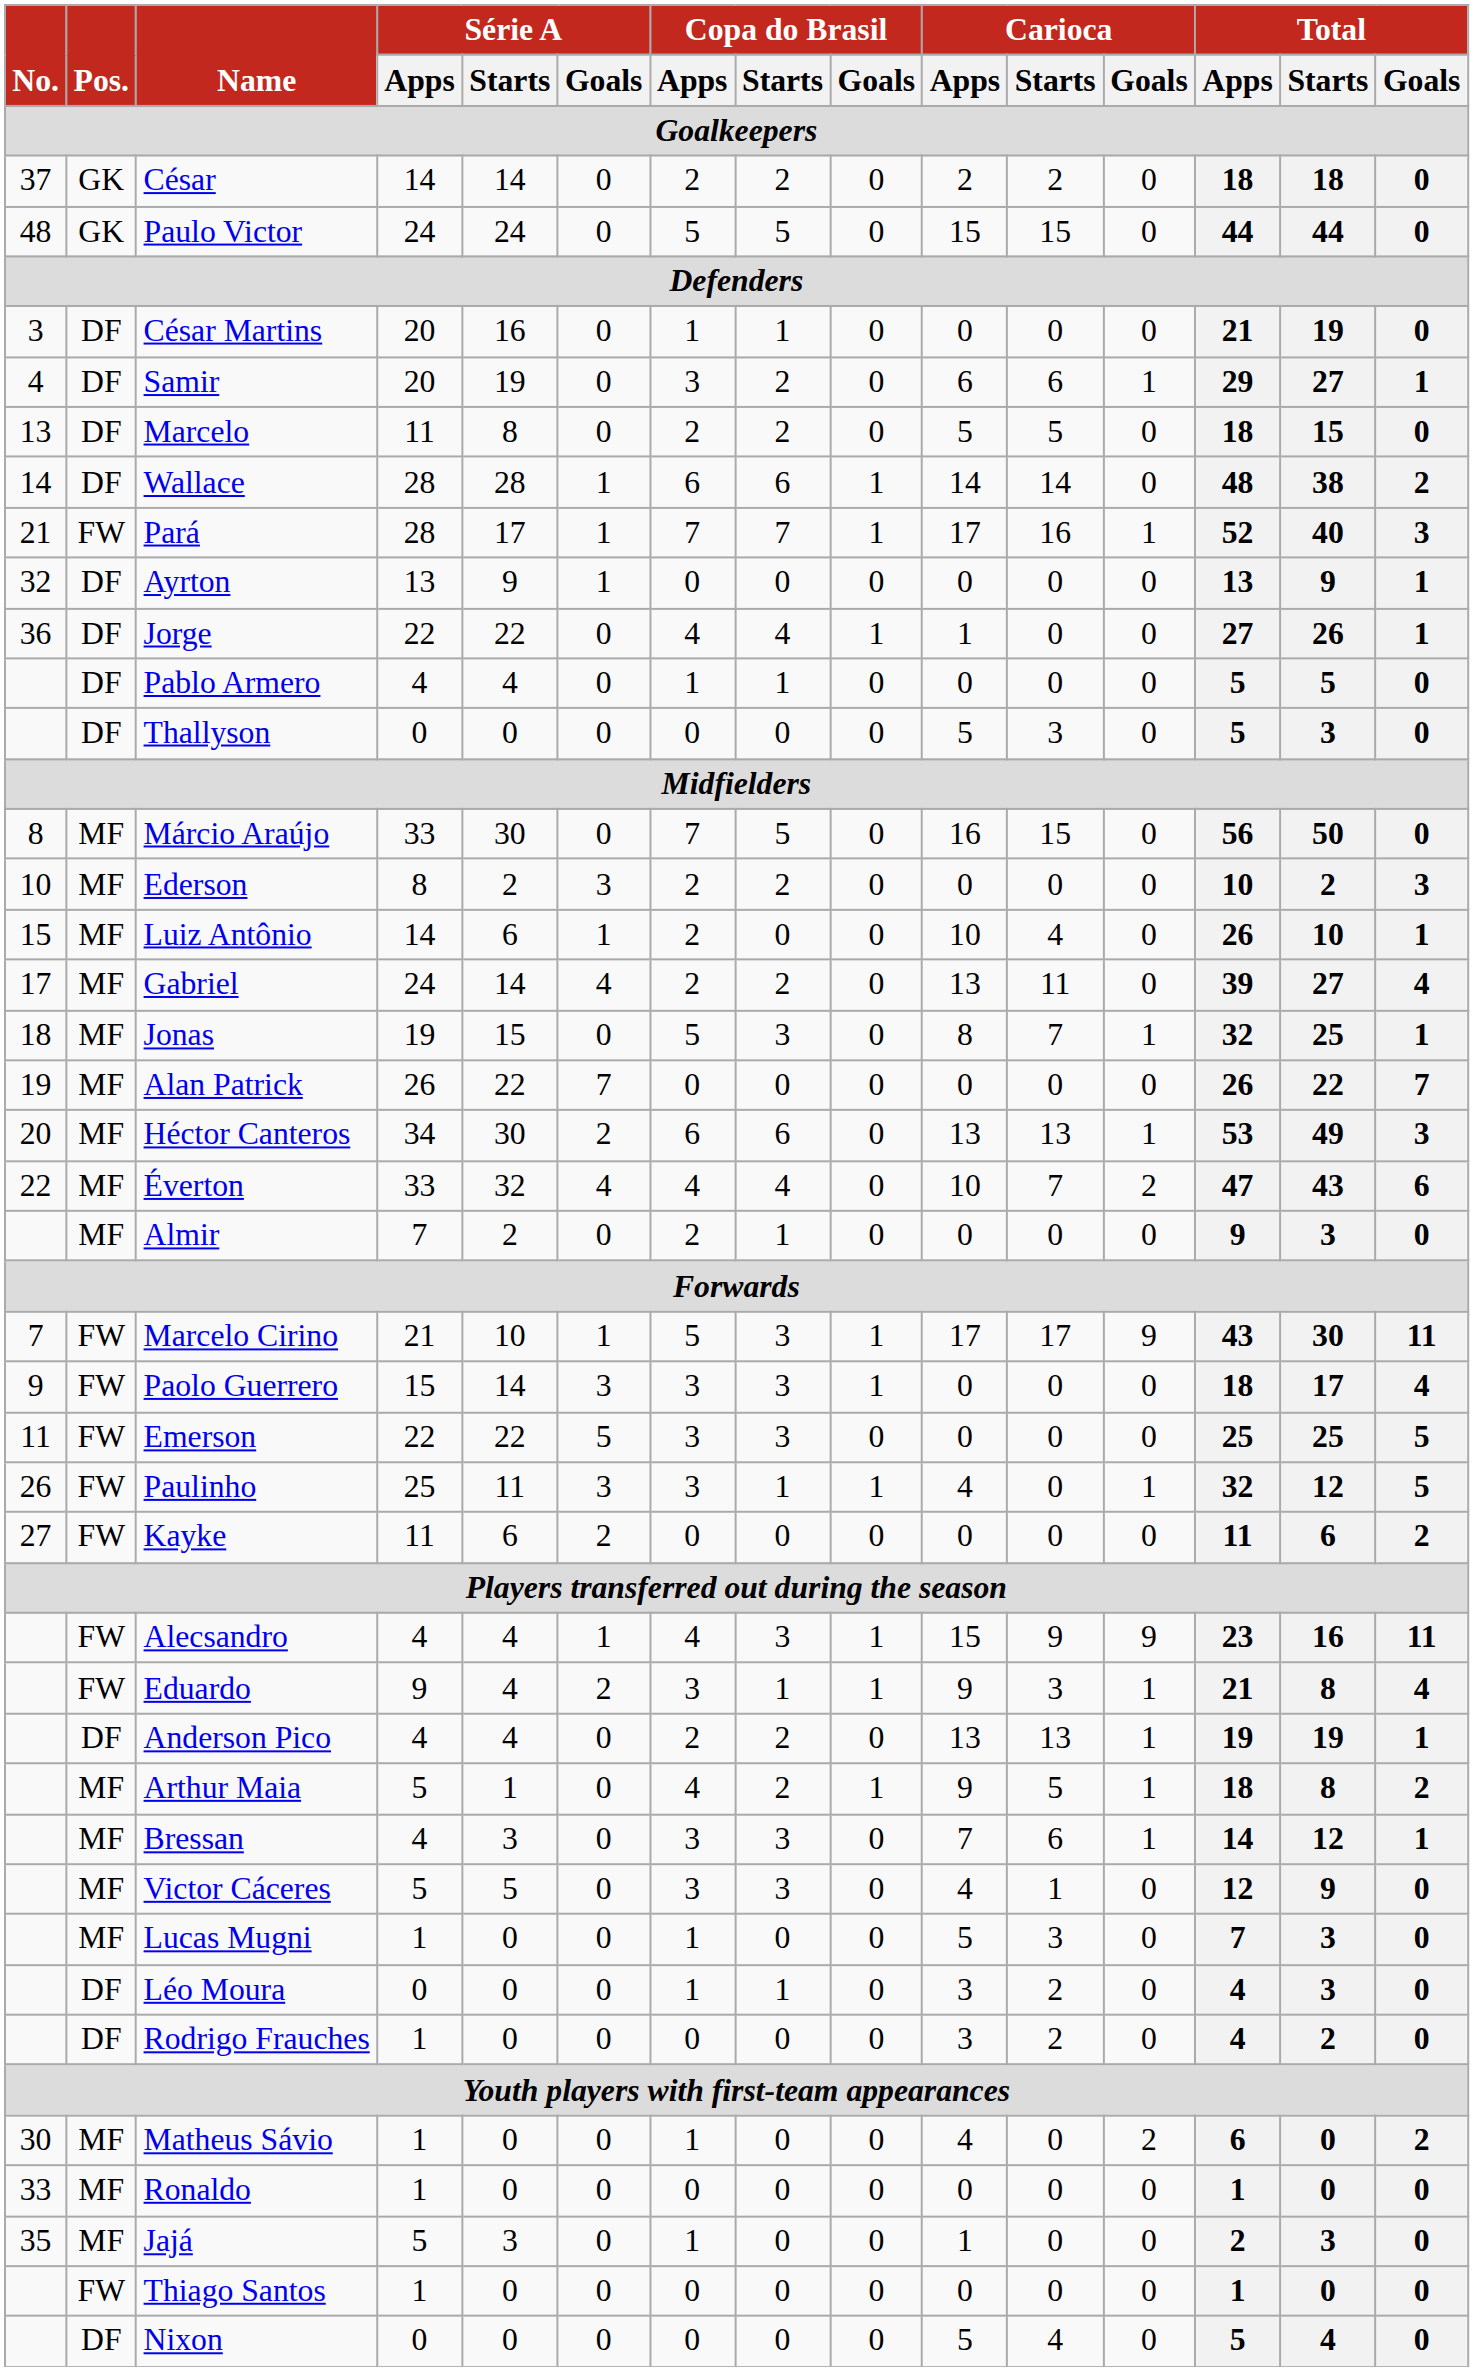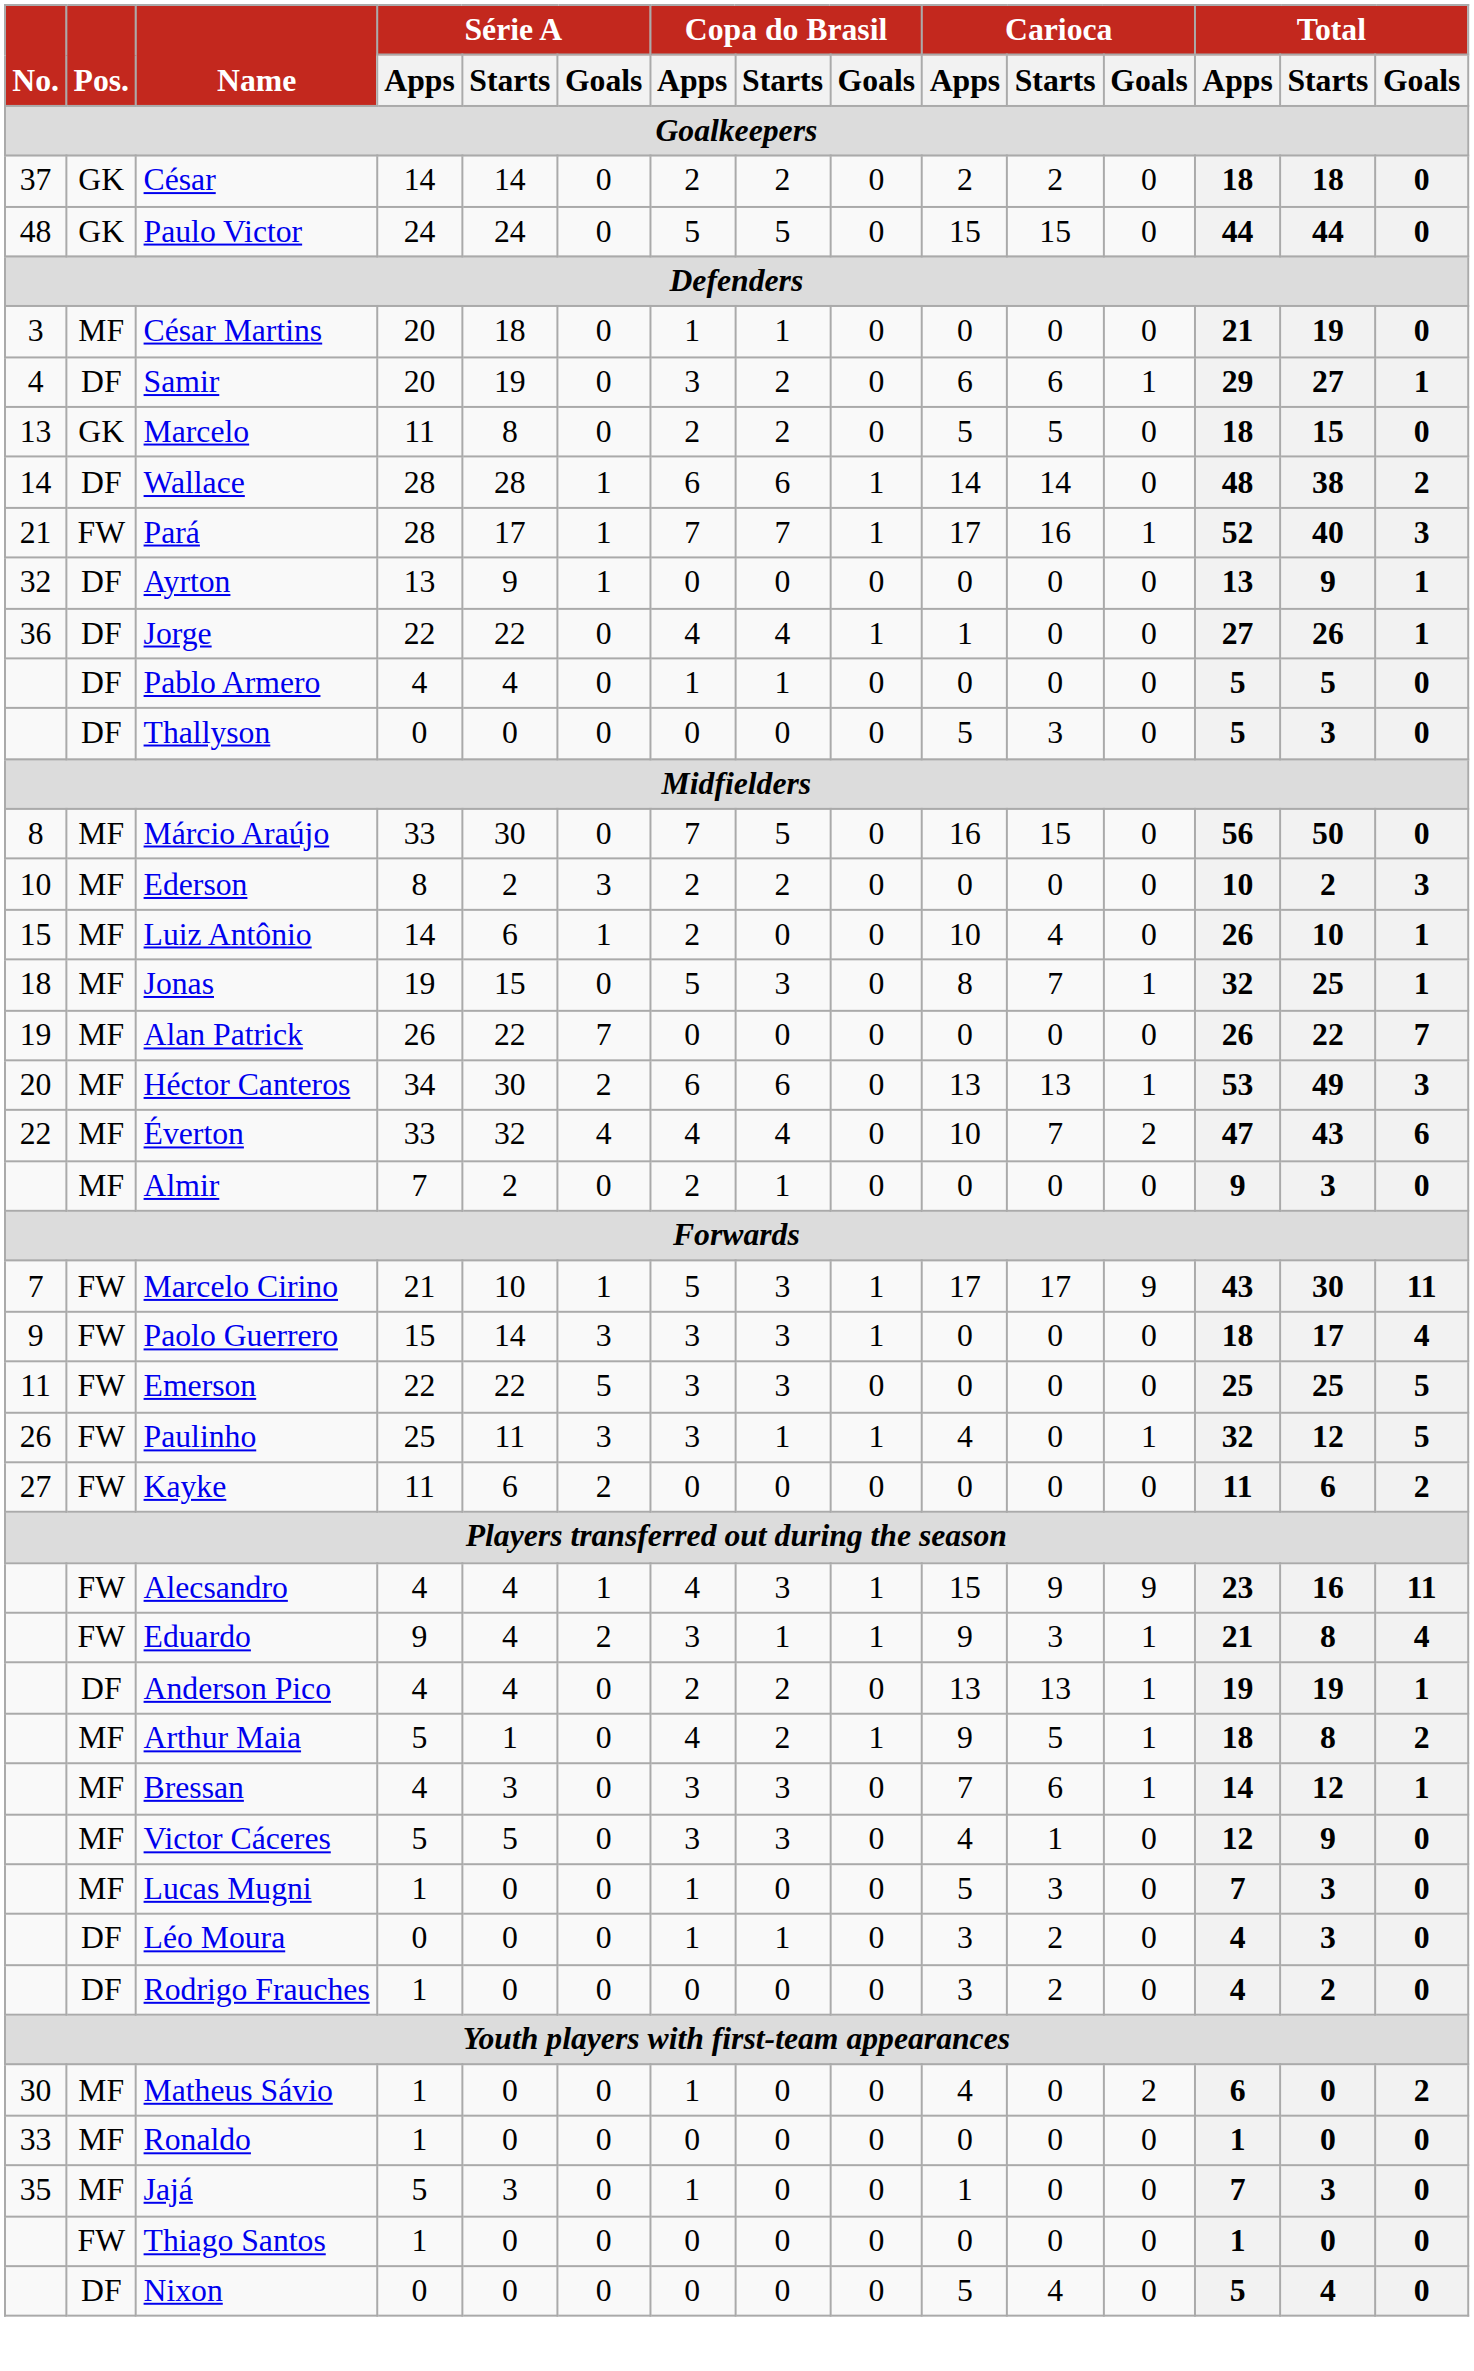César Martins | Pos.: DF -> MF
César Martins | Série A / Starts: 16 -> 18
Marcelo | Pos.: DF -> GK
- row: 17 | MF | Gabriel | 24 | 14 | 4 | 2 | 2 | 0 | 13 | 11 | 0 | 39 | 27 | 4
Jajá | Total / Apps: 2 -> 7
